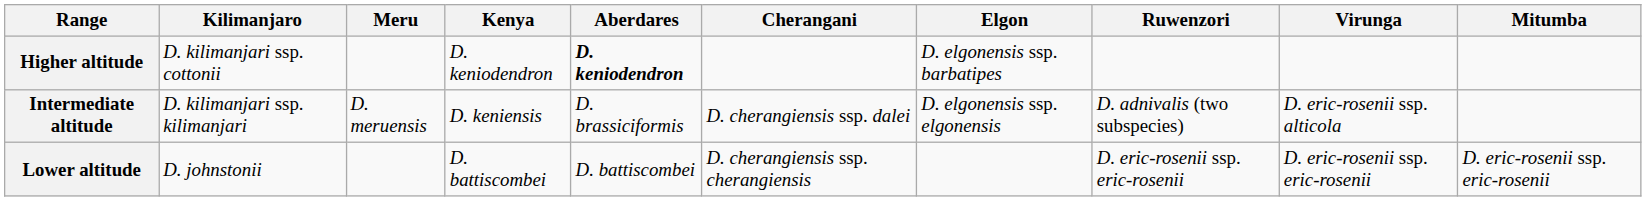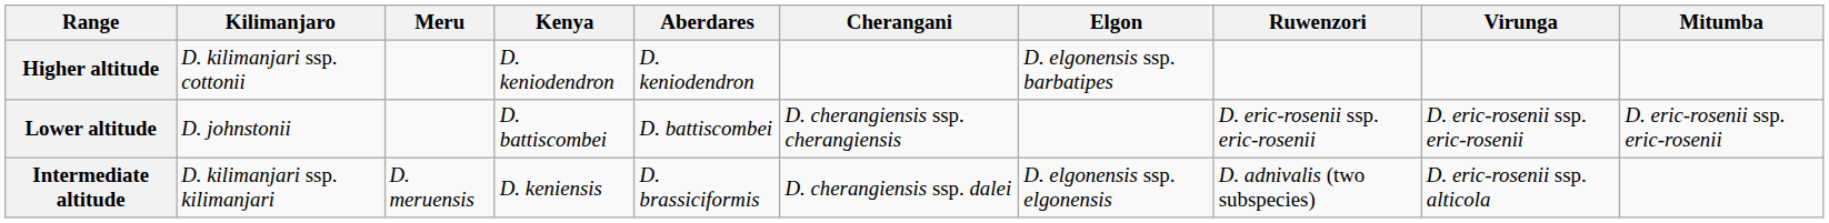Higher altitude | Aberdares: bold -> normal
rows swapped: Intermediate altitude <-> Lower altitude
